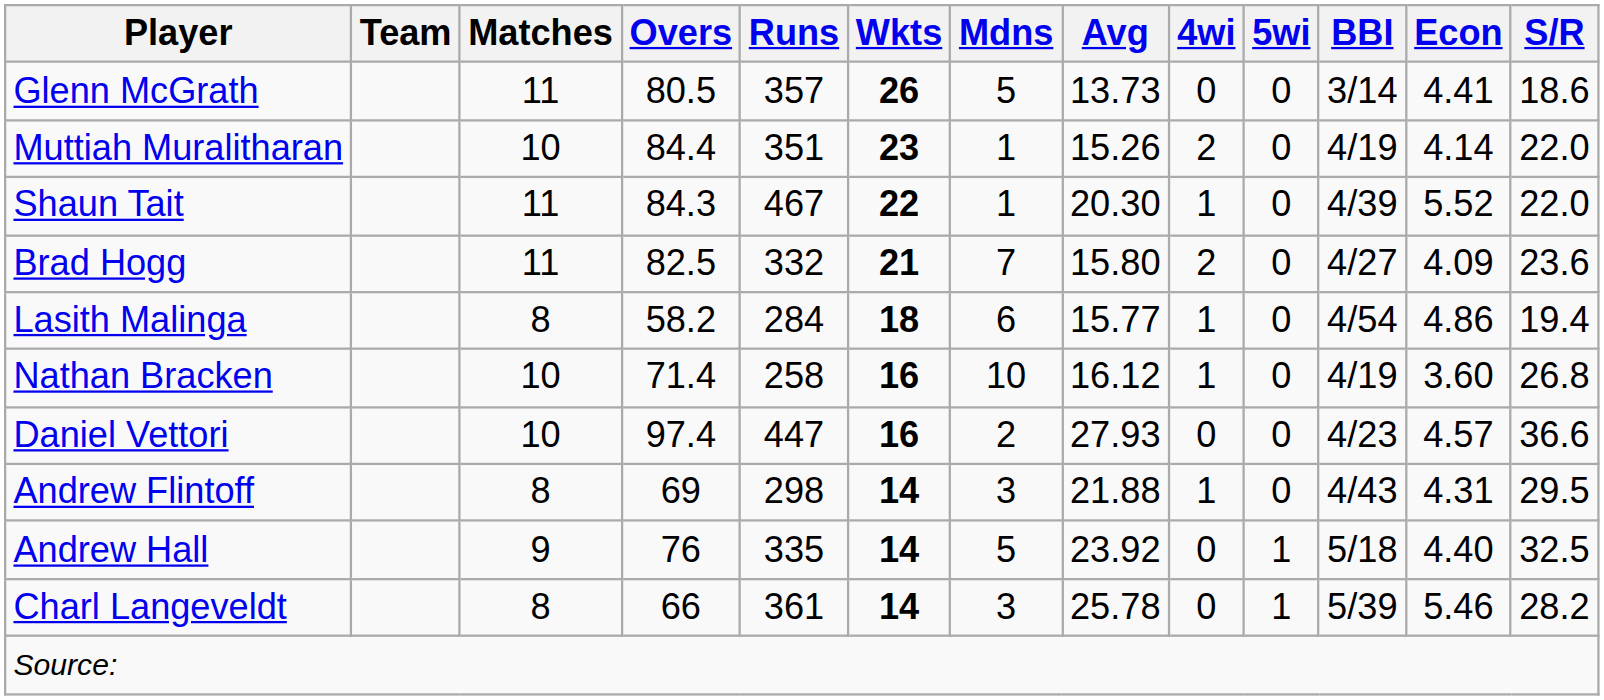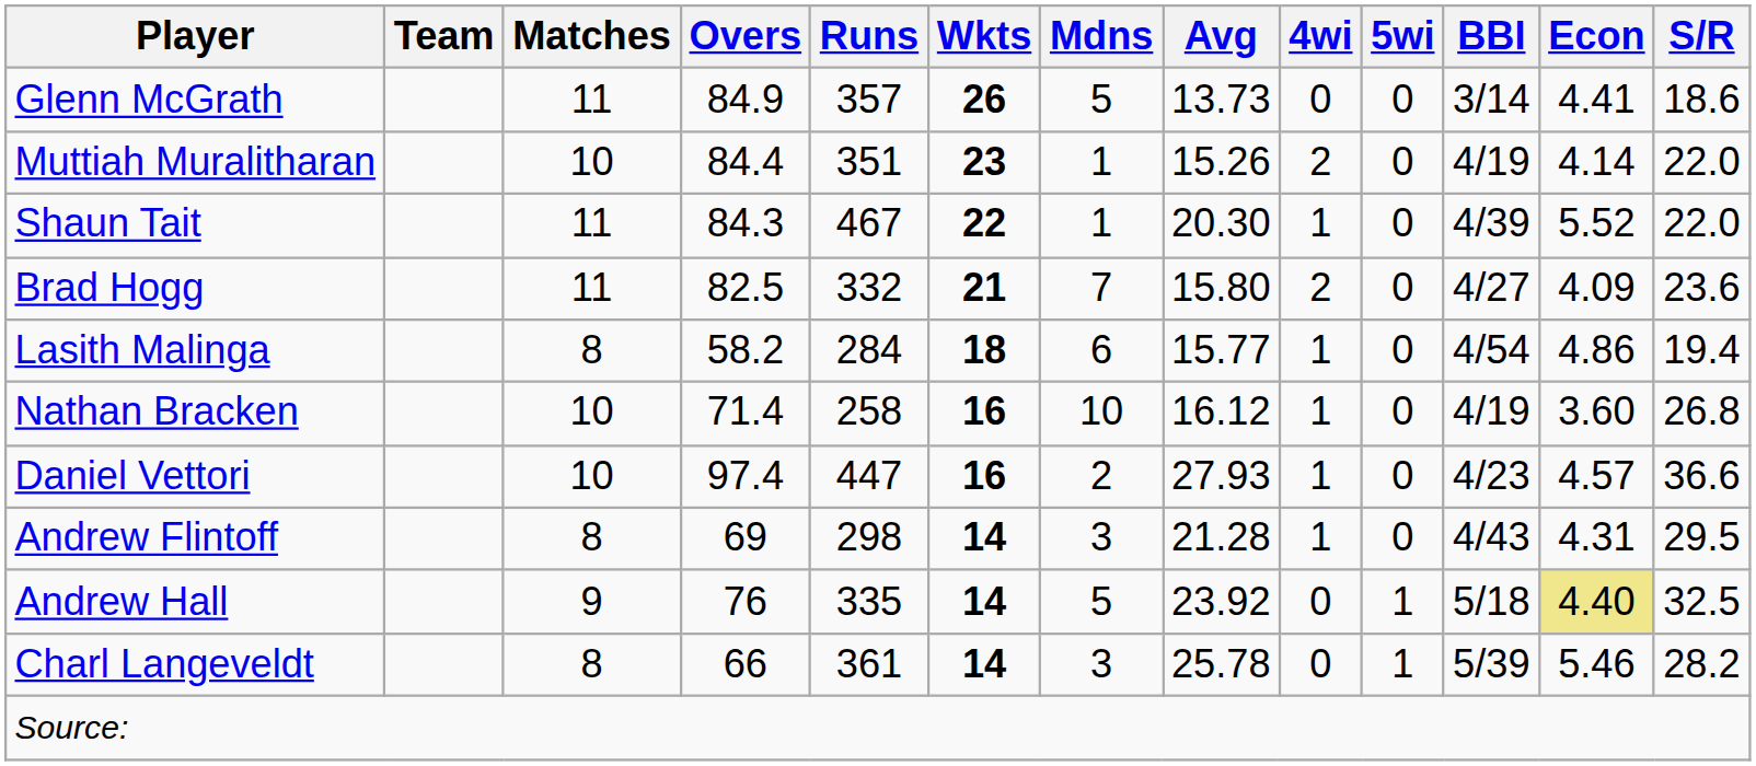Glenn McGrath | Overs: 80.5 -> 84.9
Daniel Vettori | 4wi: 0 -> 1
Andrew Flintoff | Avg: 21.88 -> 21.28
Andrew Hall | Econ: no background -> khaki background
